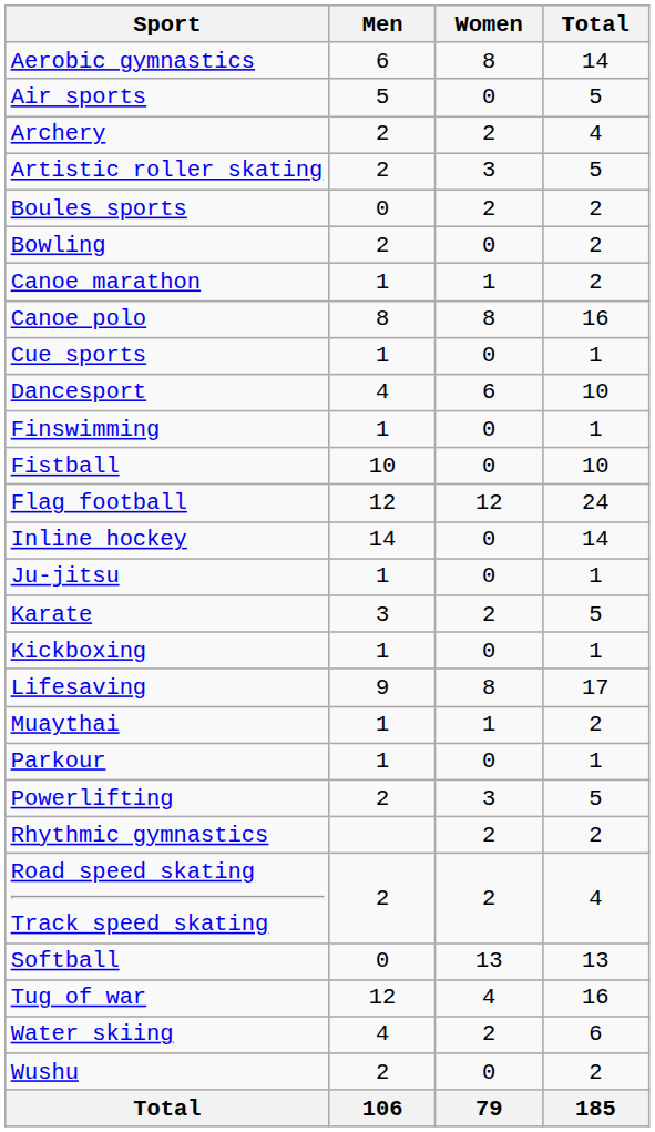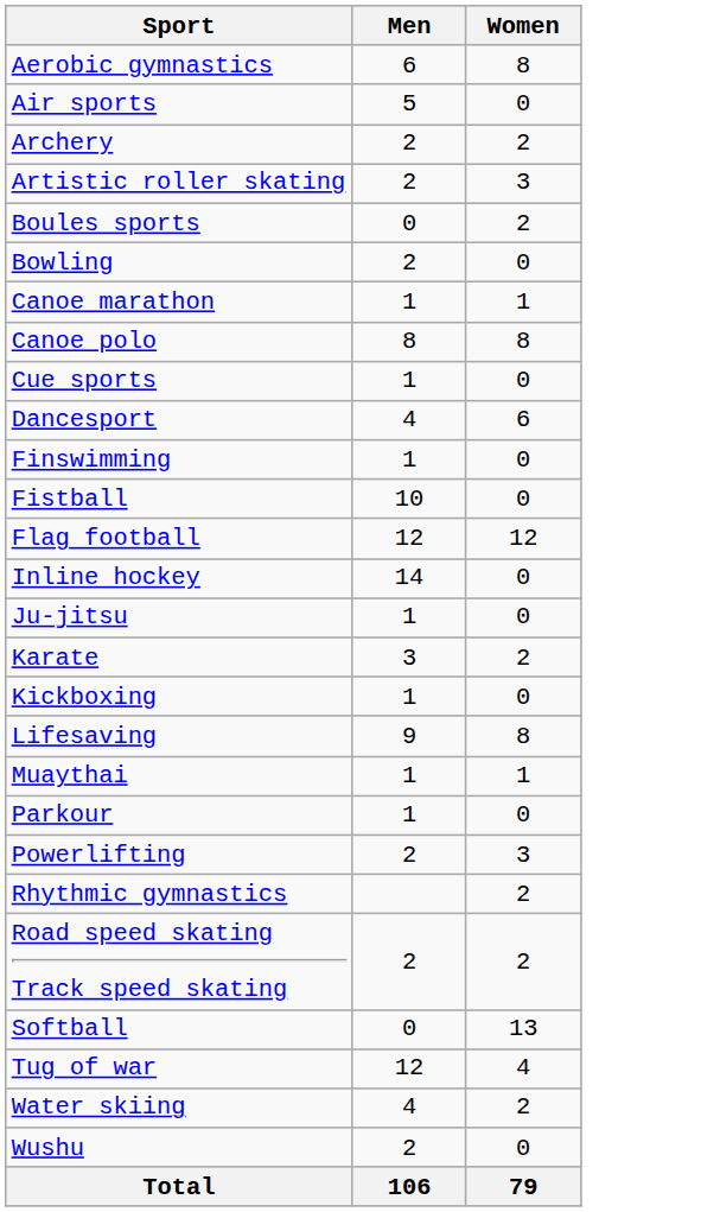- column: Total | 14 | 5 | 4 | 5 | 2 | 2 | 2 | 16 | 1 | 10 | 1 | 10 | 24 | 14 | 1 | 5 | 1 | 17 | 2 | 1 | 5 | 2 | 4 | 13 | 16 | 6 | 2 | 185
